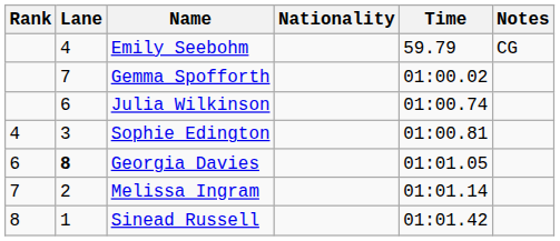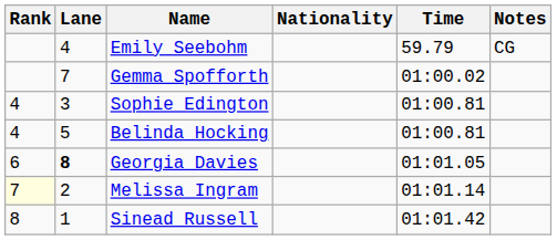- row: 6 | Julia Wilkinson | 01:00.74
+ row: 4 | 5 | Belinda Hocking | 01:00.81
Melissa Ingram | Rank: no background -> lightyellow background
